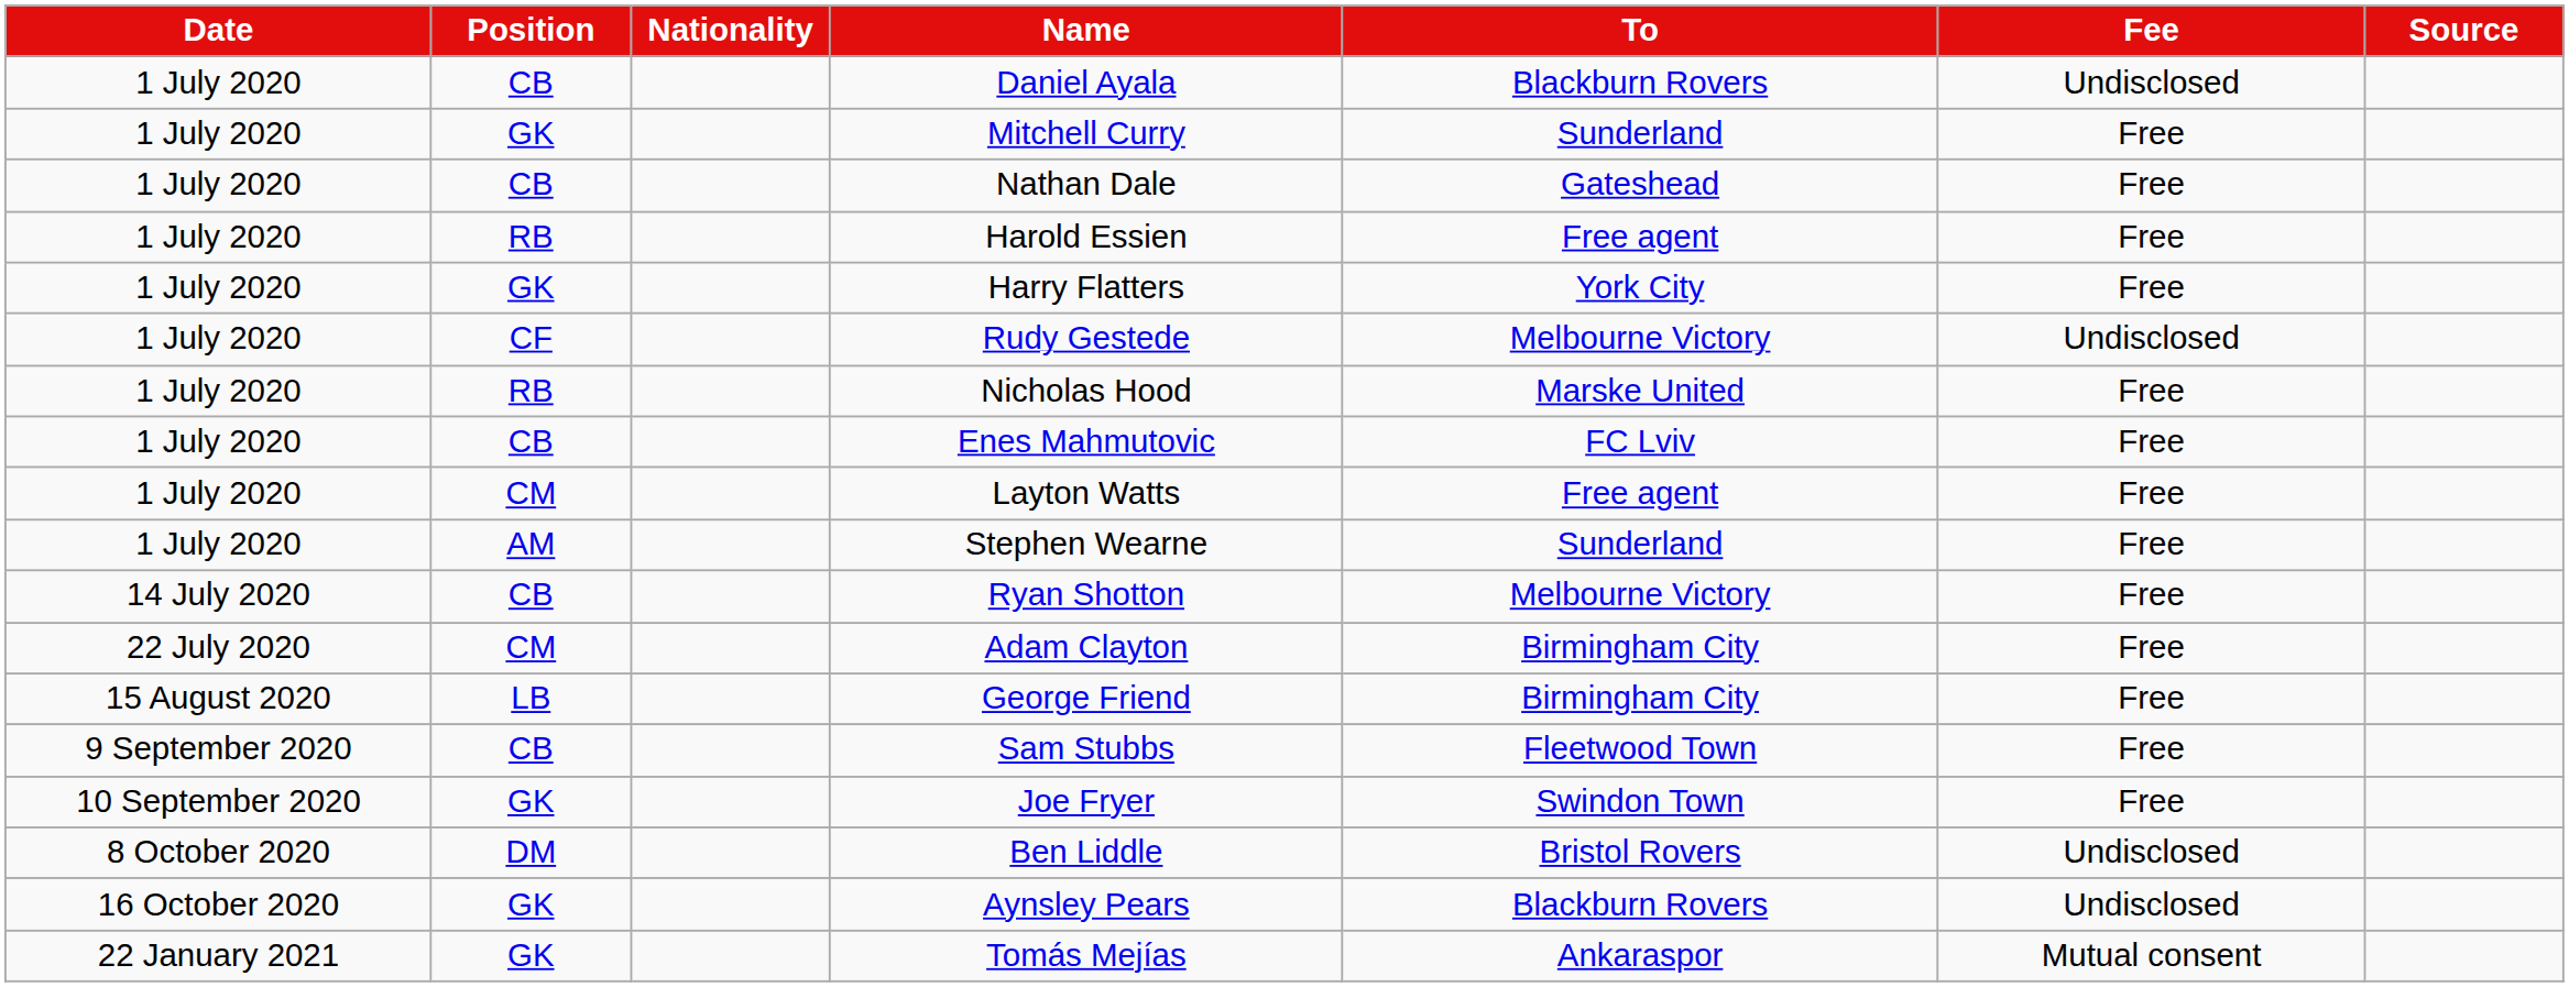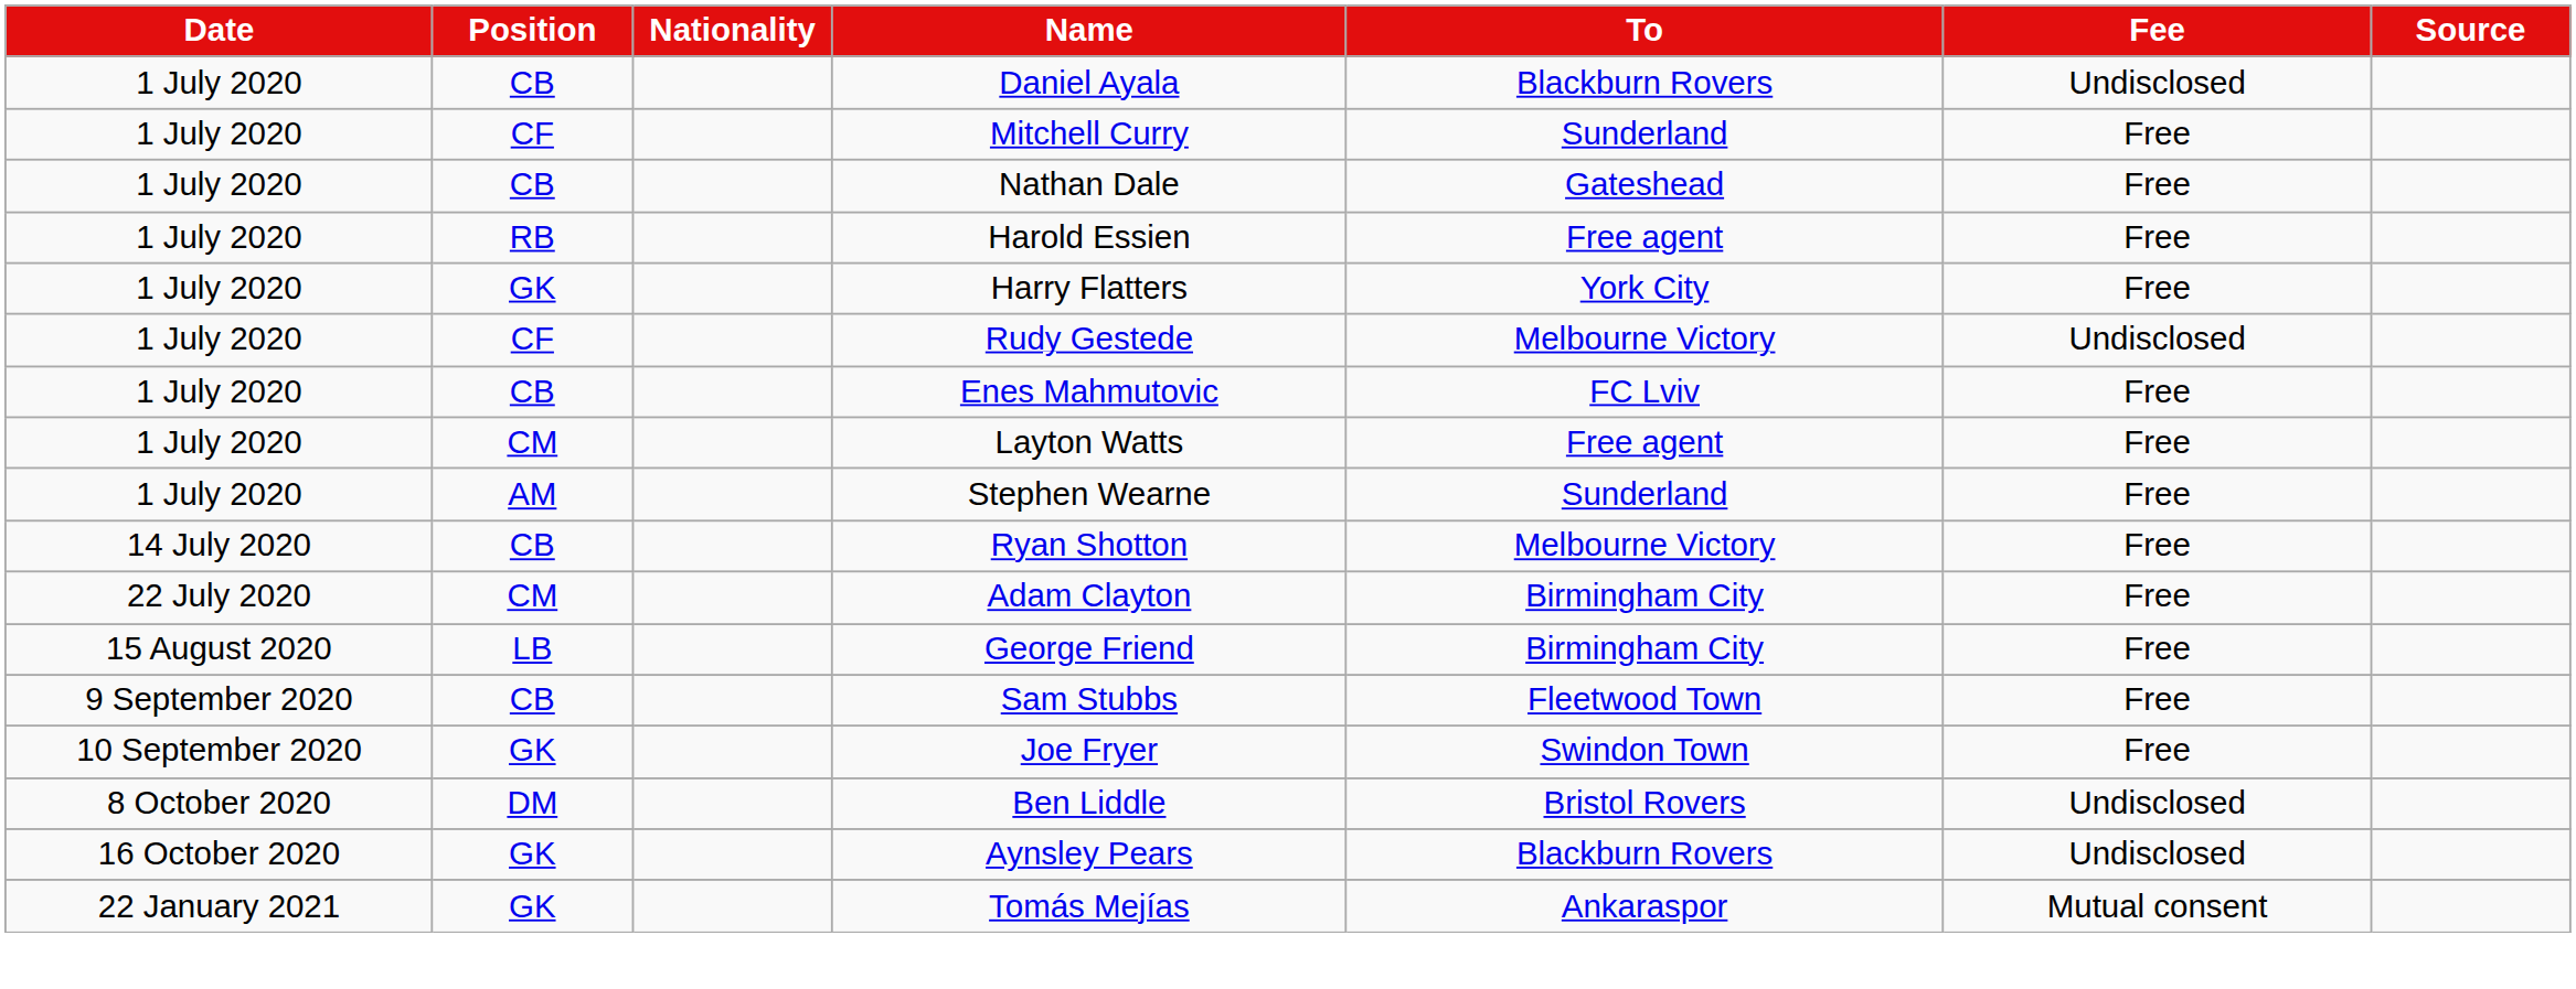Mitchell Curry | Position: GK -> CF
- row: 1 July 2020 | RB | Nicholas Hood | Marske United | Free
